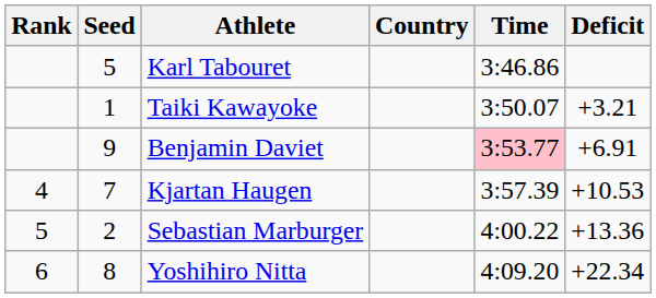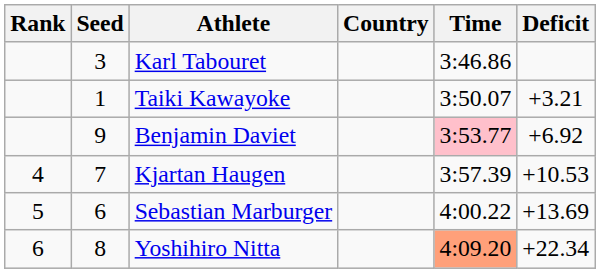Karl Tabouret | Seed: 5 -> 3
Benjamin Daviet | Deficit: +6.91 -> +6.92
Sebastian Marburger | Seed: 2 -> 6
Sebastian Marburger | Deficit: +13.36 -> +13.69
Yoshihiro Nitta | Time: no background -> lightsalmon background
